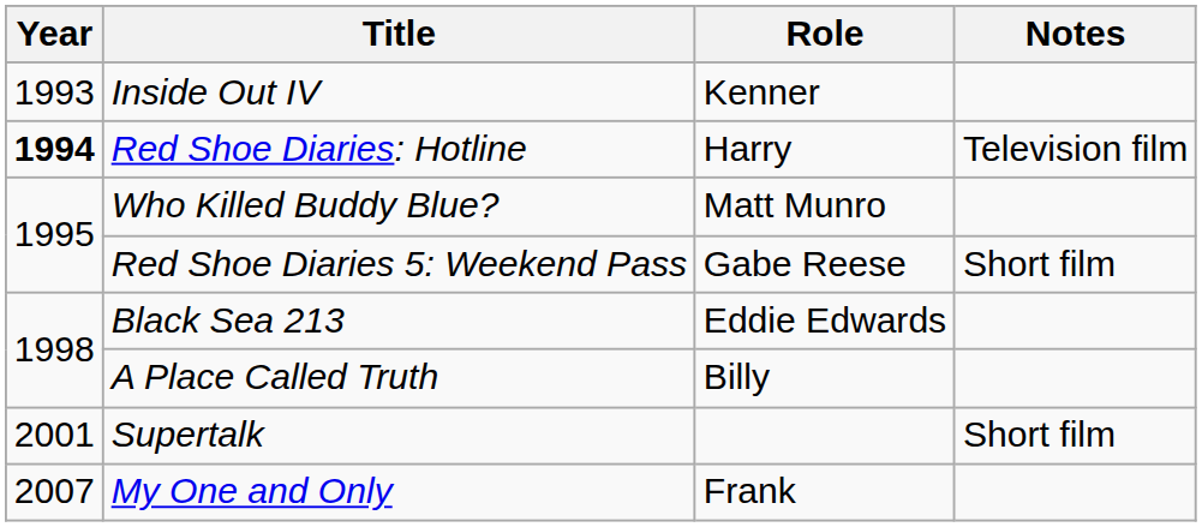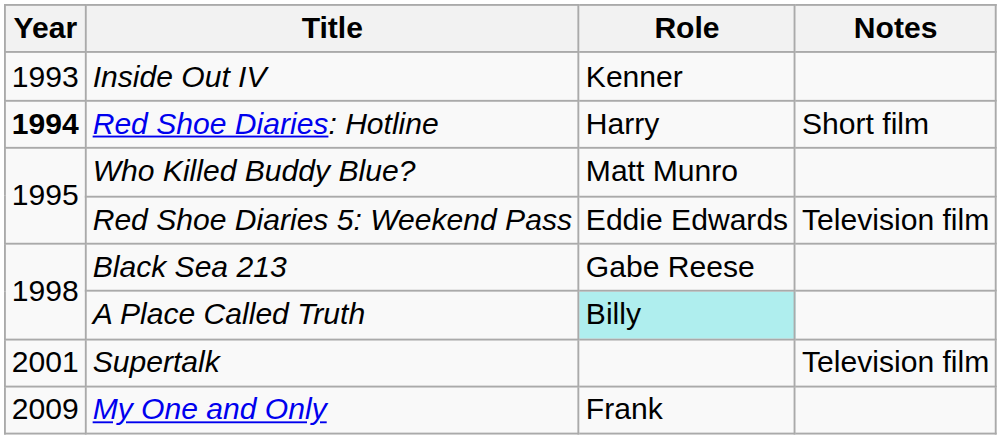Red Shoe Diaries: Hotline | Notes: Television film -> Short film
Red Shoe Diaries 5: Weekend Pass | Role: Gabe Reese -> Eddie Edwards
Red Shoe Diaries 5: Weekend Pass | Notes: Short film -> Television film
Black Sea 213 | Role: Eddie Edwards -> Gabe Reese
A Place Called Truth | Role: no background -> paleturquoise background
Supertalk | Notes: Short film -> Television film
My One and Only | Year: 2007 -> 2009
